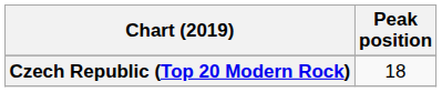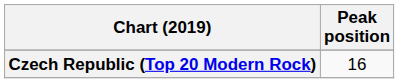Czech Republic (Top 20 Modern Rock) | Peak position: 18 -> 16
